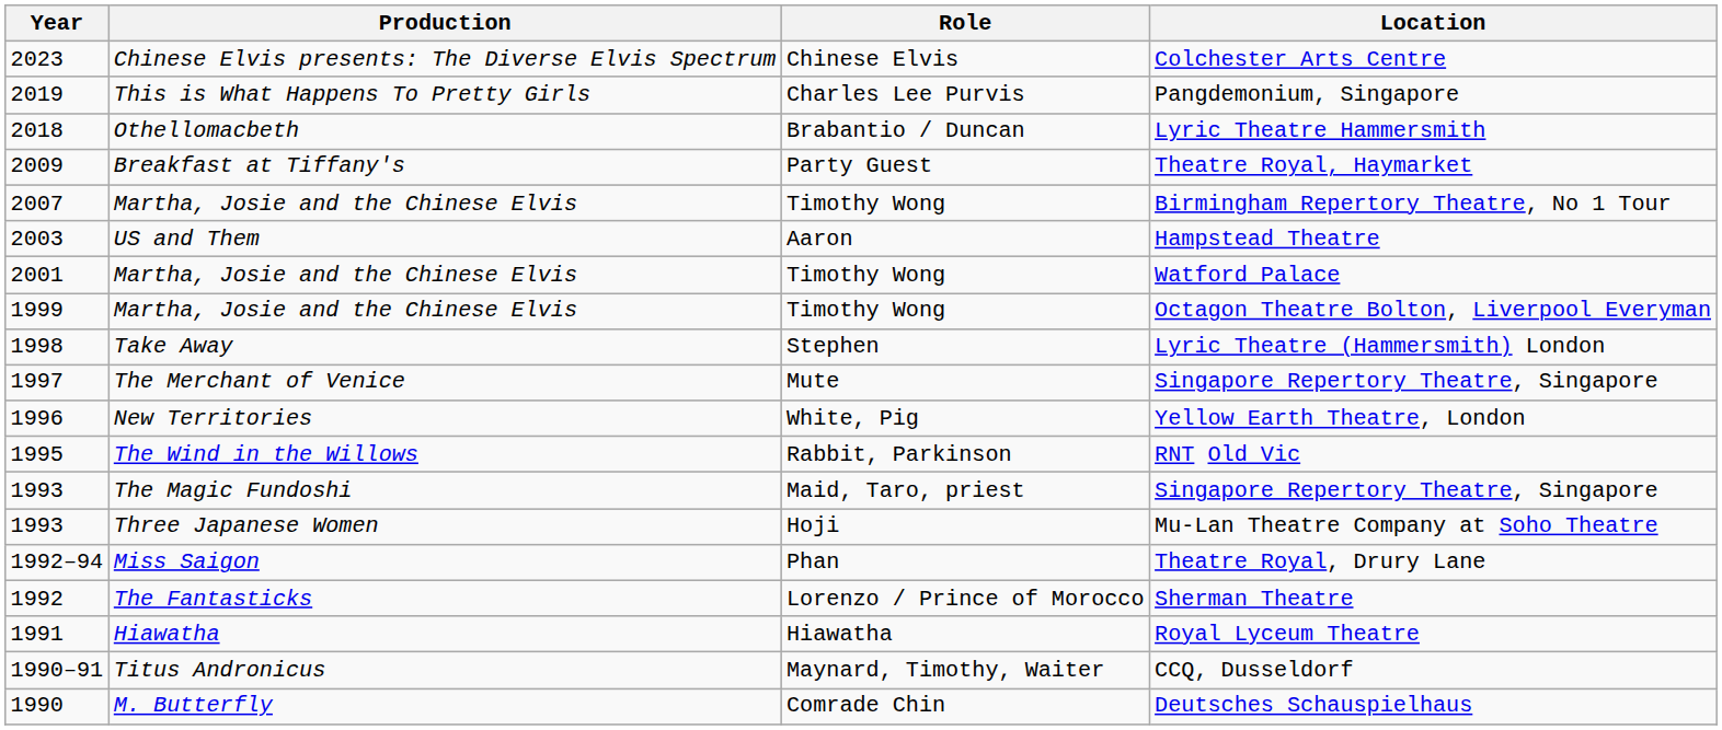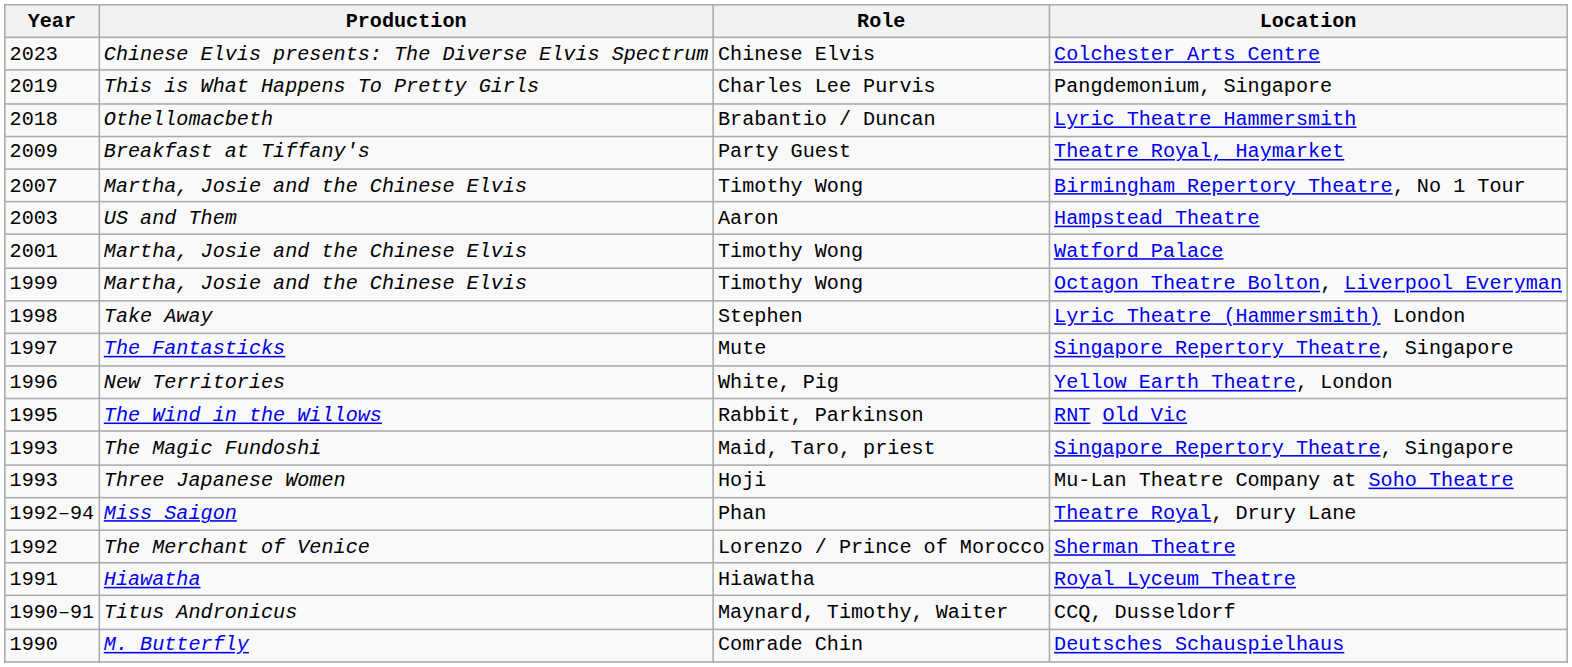1997 / Singapore Repertory Theatre, Singapore | Production: The Merchant of Venice -> The Fantasticks
Sherman Theatre | Production: The Fantasticks -> The Merchant of Venice
